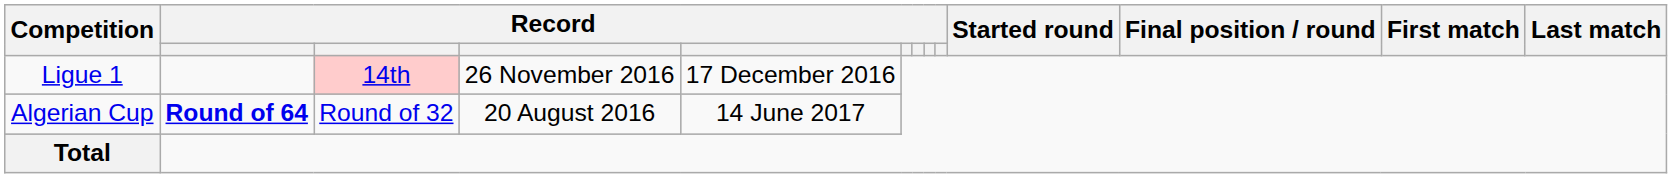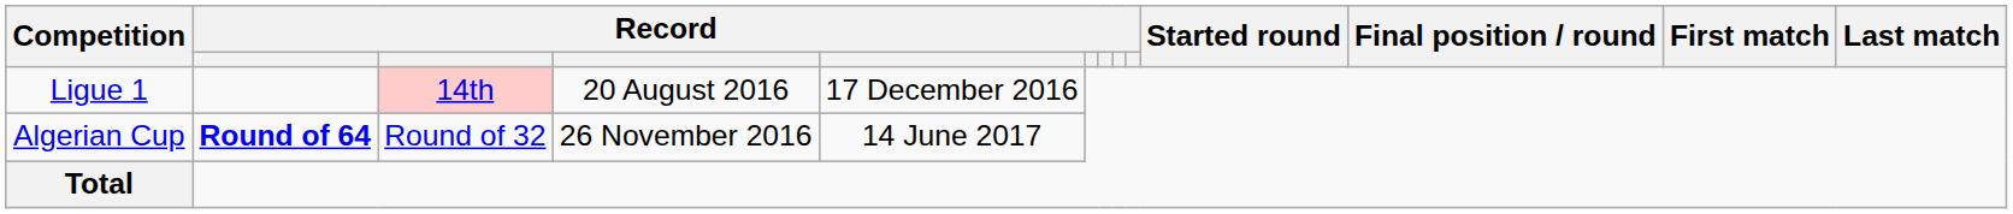Ligue 1 | column 4: 26 November 2016 -> 20 August 2016
Algerian Cup | column 4: 20 August 2016 -> 26 November 2016
